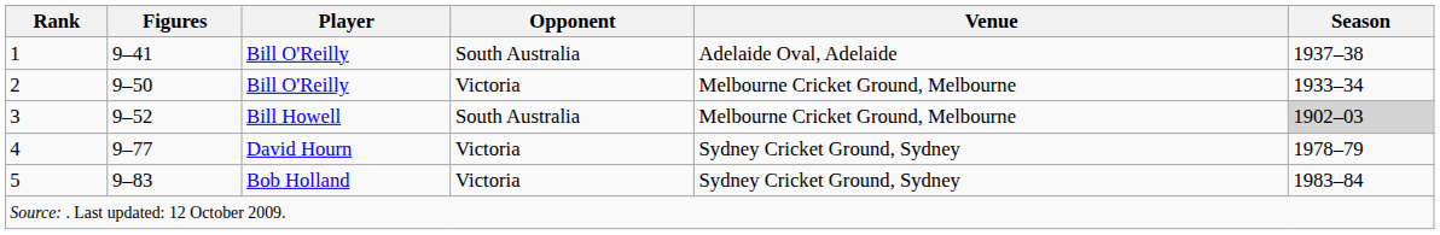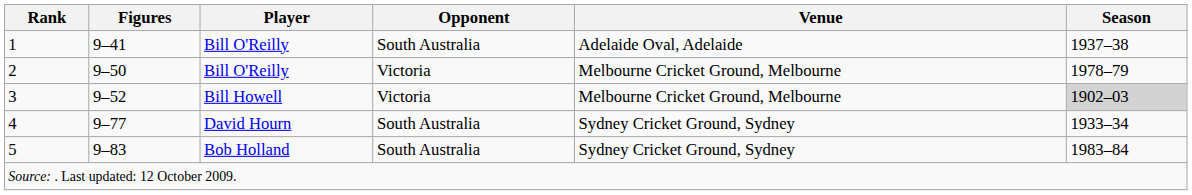2 | Season: 1933–34 -> 1978–79
3 | Opponent: South Australia -> Victoria
4 | Opponent: Victoria -> South Australia
4 | Season: 1978–79 -> 1933–34
5 | Opponent: Victoria -> South Australia
